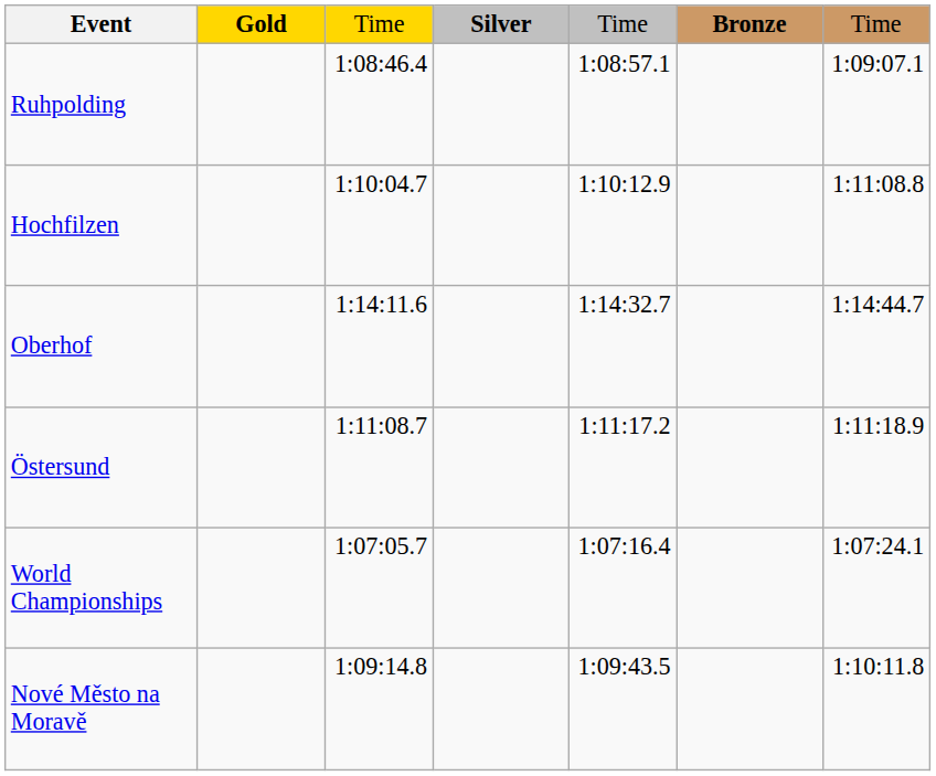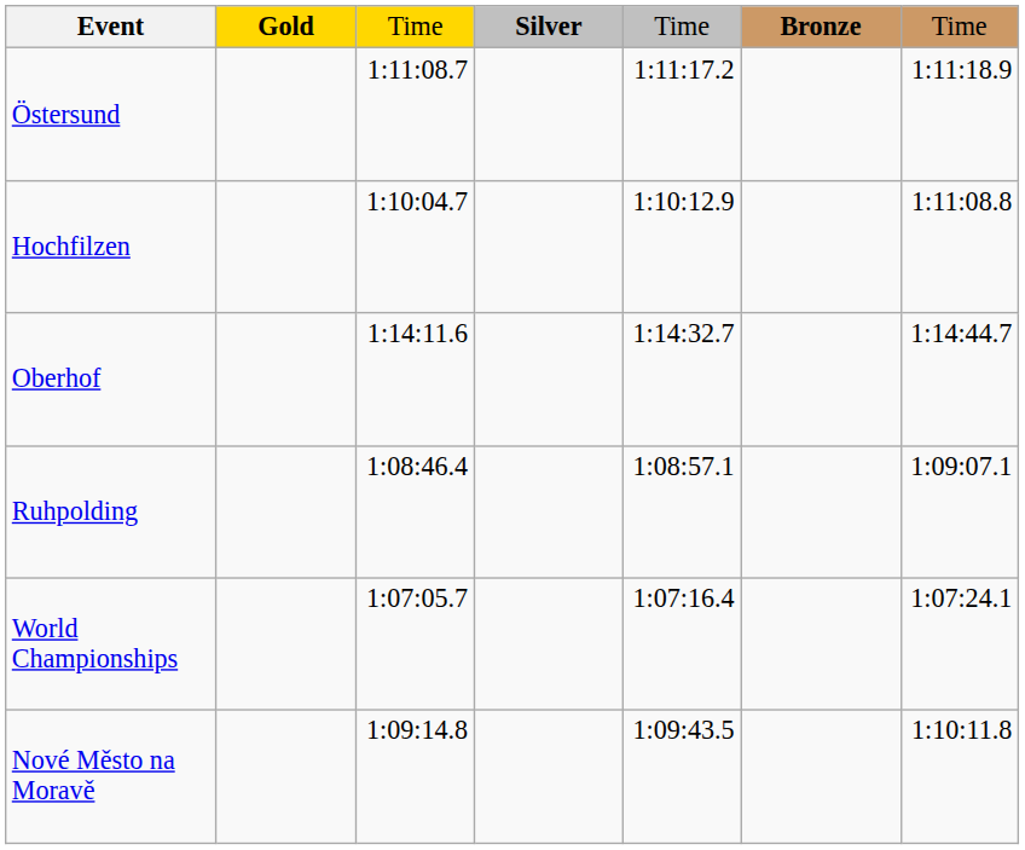rows swapped: Östersund <-> Ruhpolding
